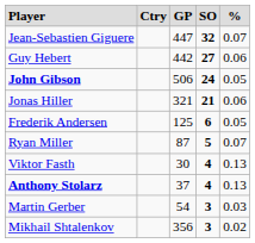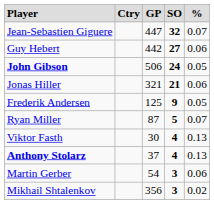Frederik Andersen | column 4: 6 -> 9
Martin Gerber | column 5: 0.03 -> 0.06
